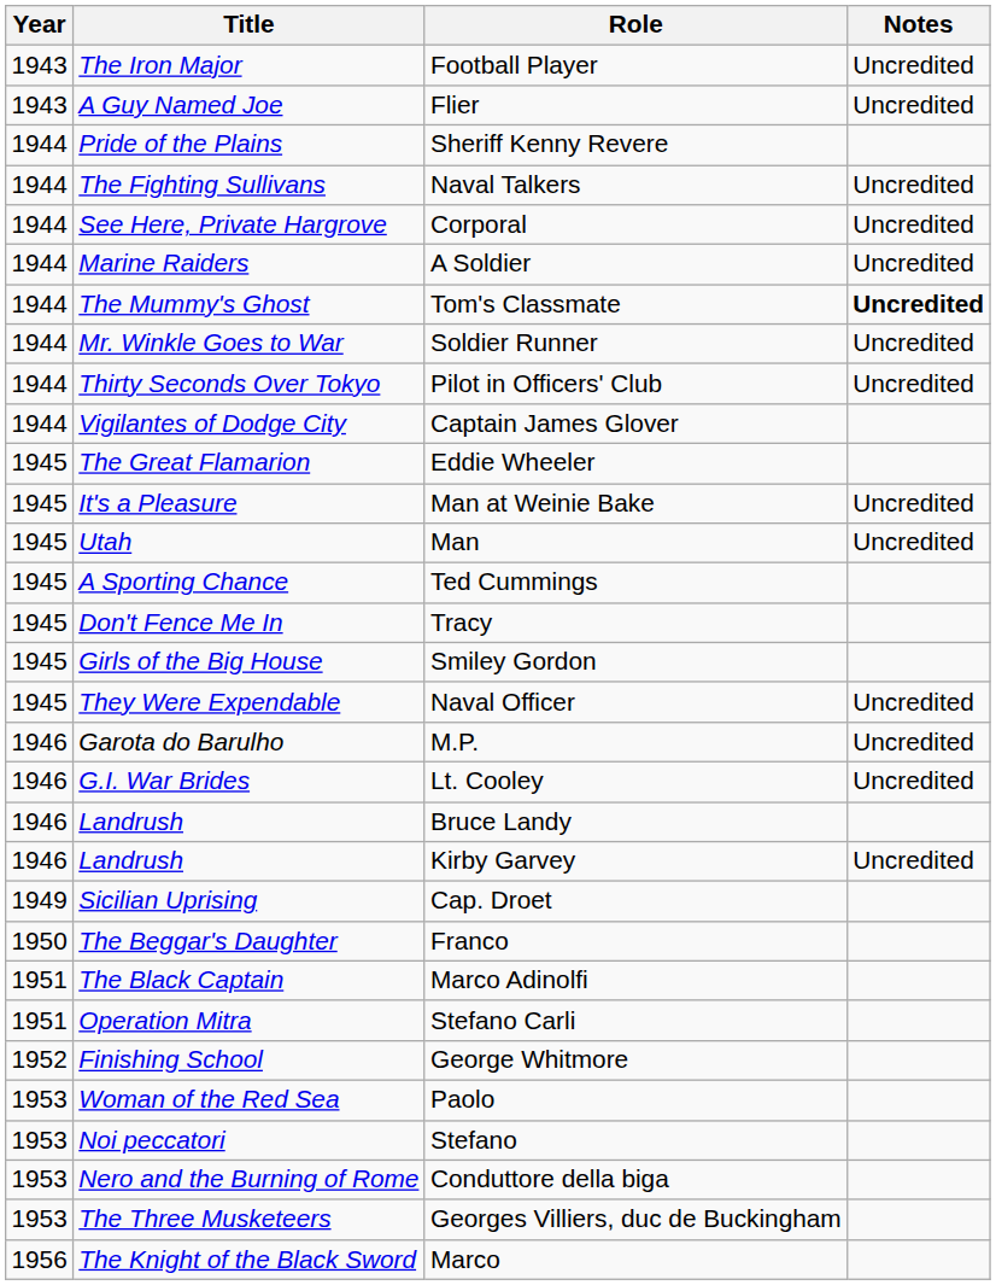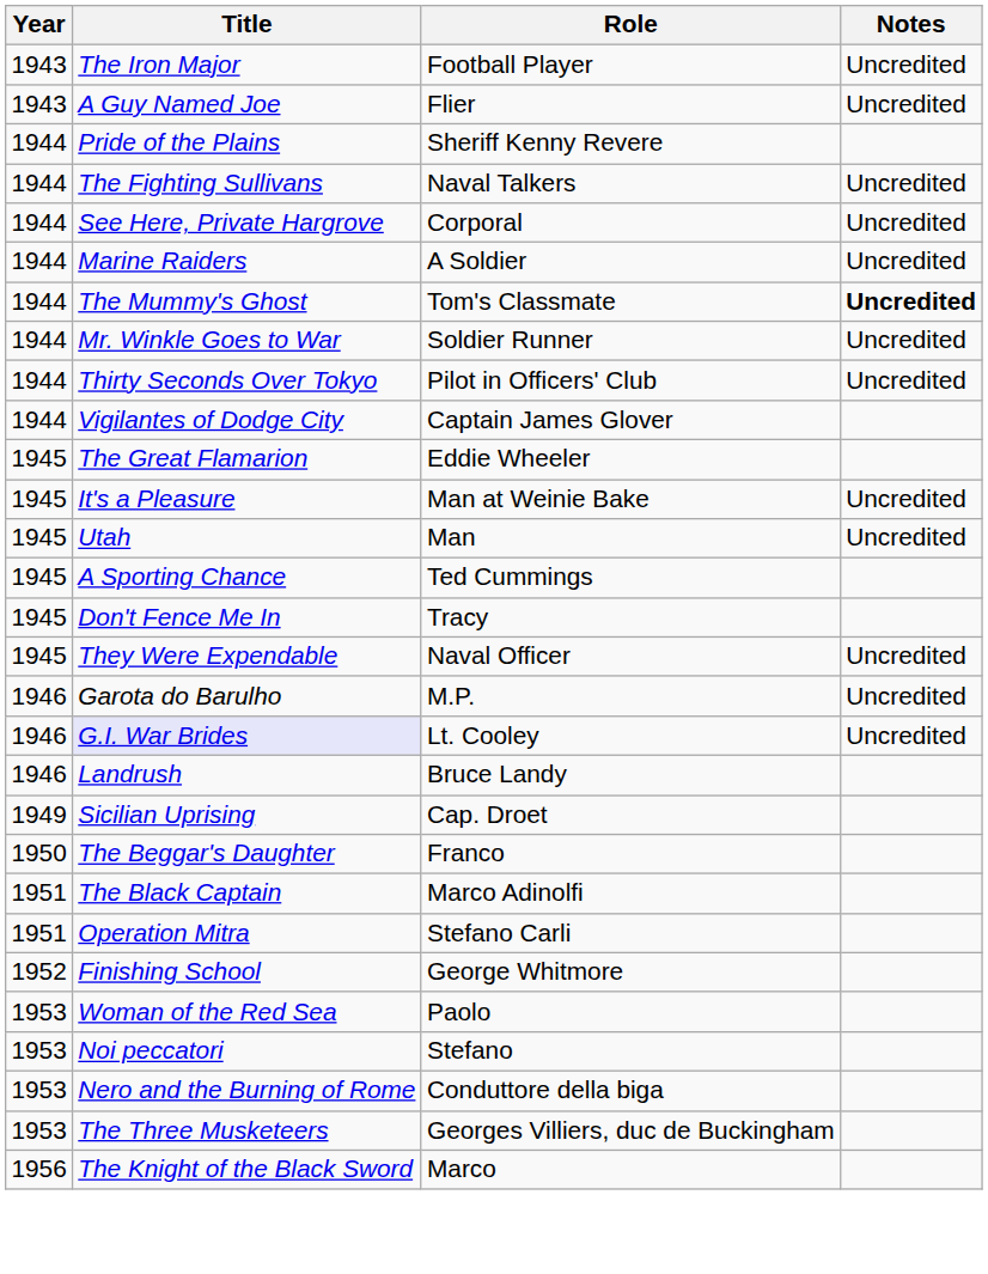- row: 1945 | Girls of the Big House | Smiley Gordon
Lt. Cooley | Title: no background -> lavender background
- row: 1946 | Landrush | Kirby Garvey | Uncredited
